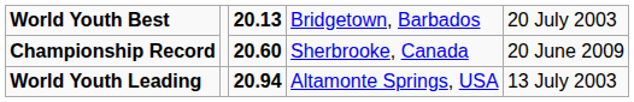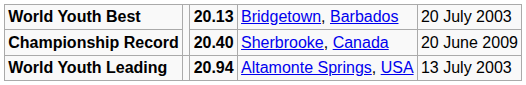Championship Record | column 3: 20.60 -> 20.40
